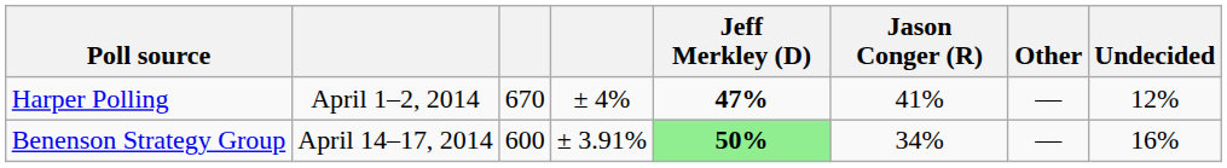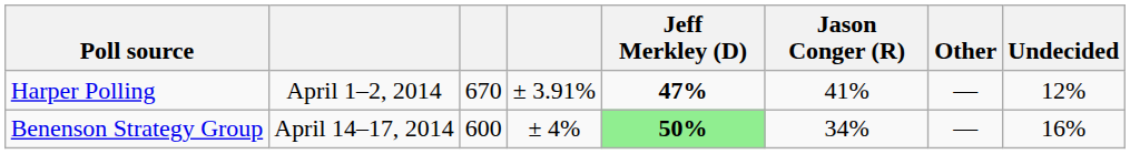Harper Polling | column 4: ± 4% -> ± 3.91%
Benenson Strategy Group | column 4: ± 3.91% -> ± 4%
